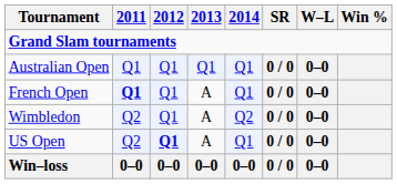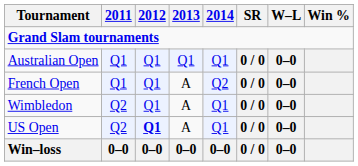French Open | 2011: bold -> normal
French Open | 2014: Q1 -> Q2
Wimbledon | 2014: Q2 -> Q1
